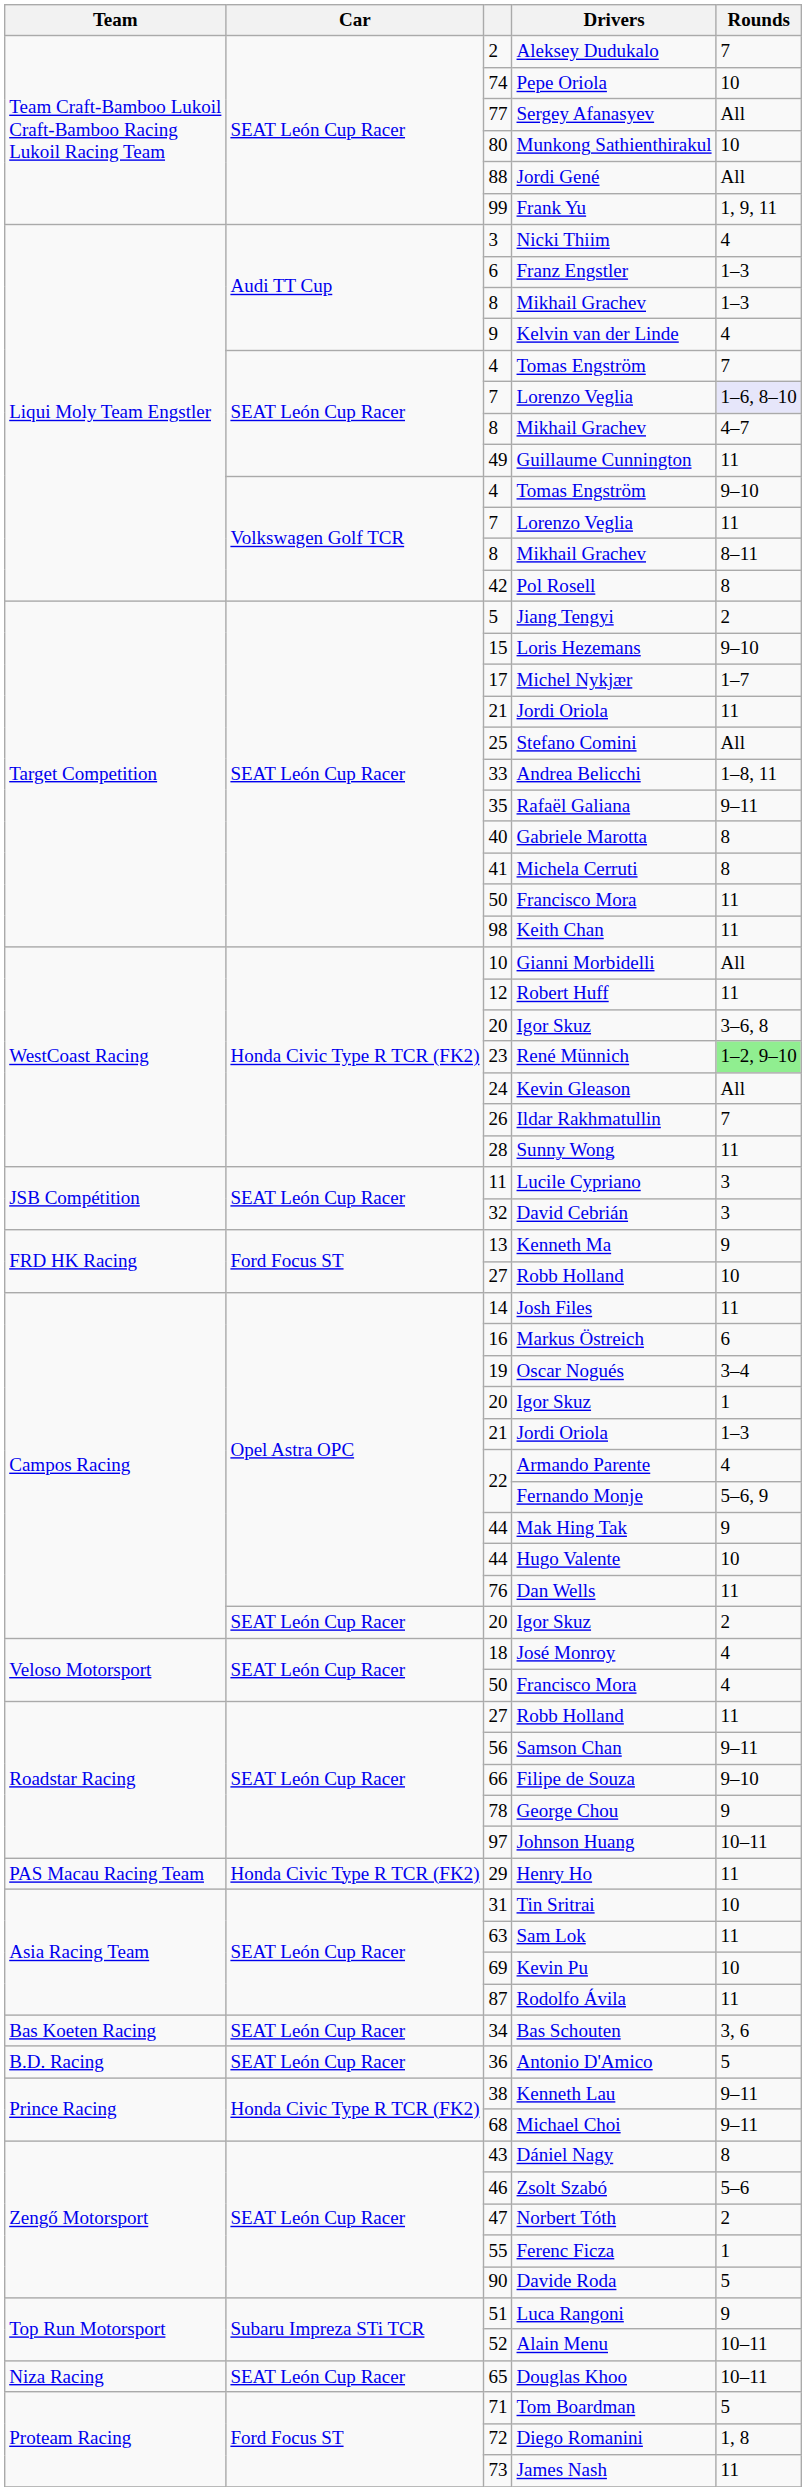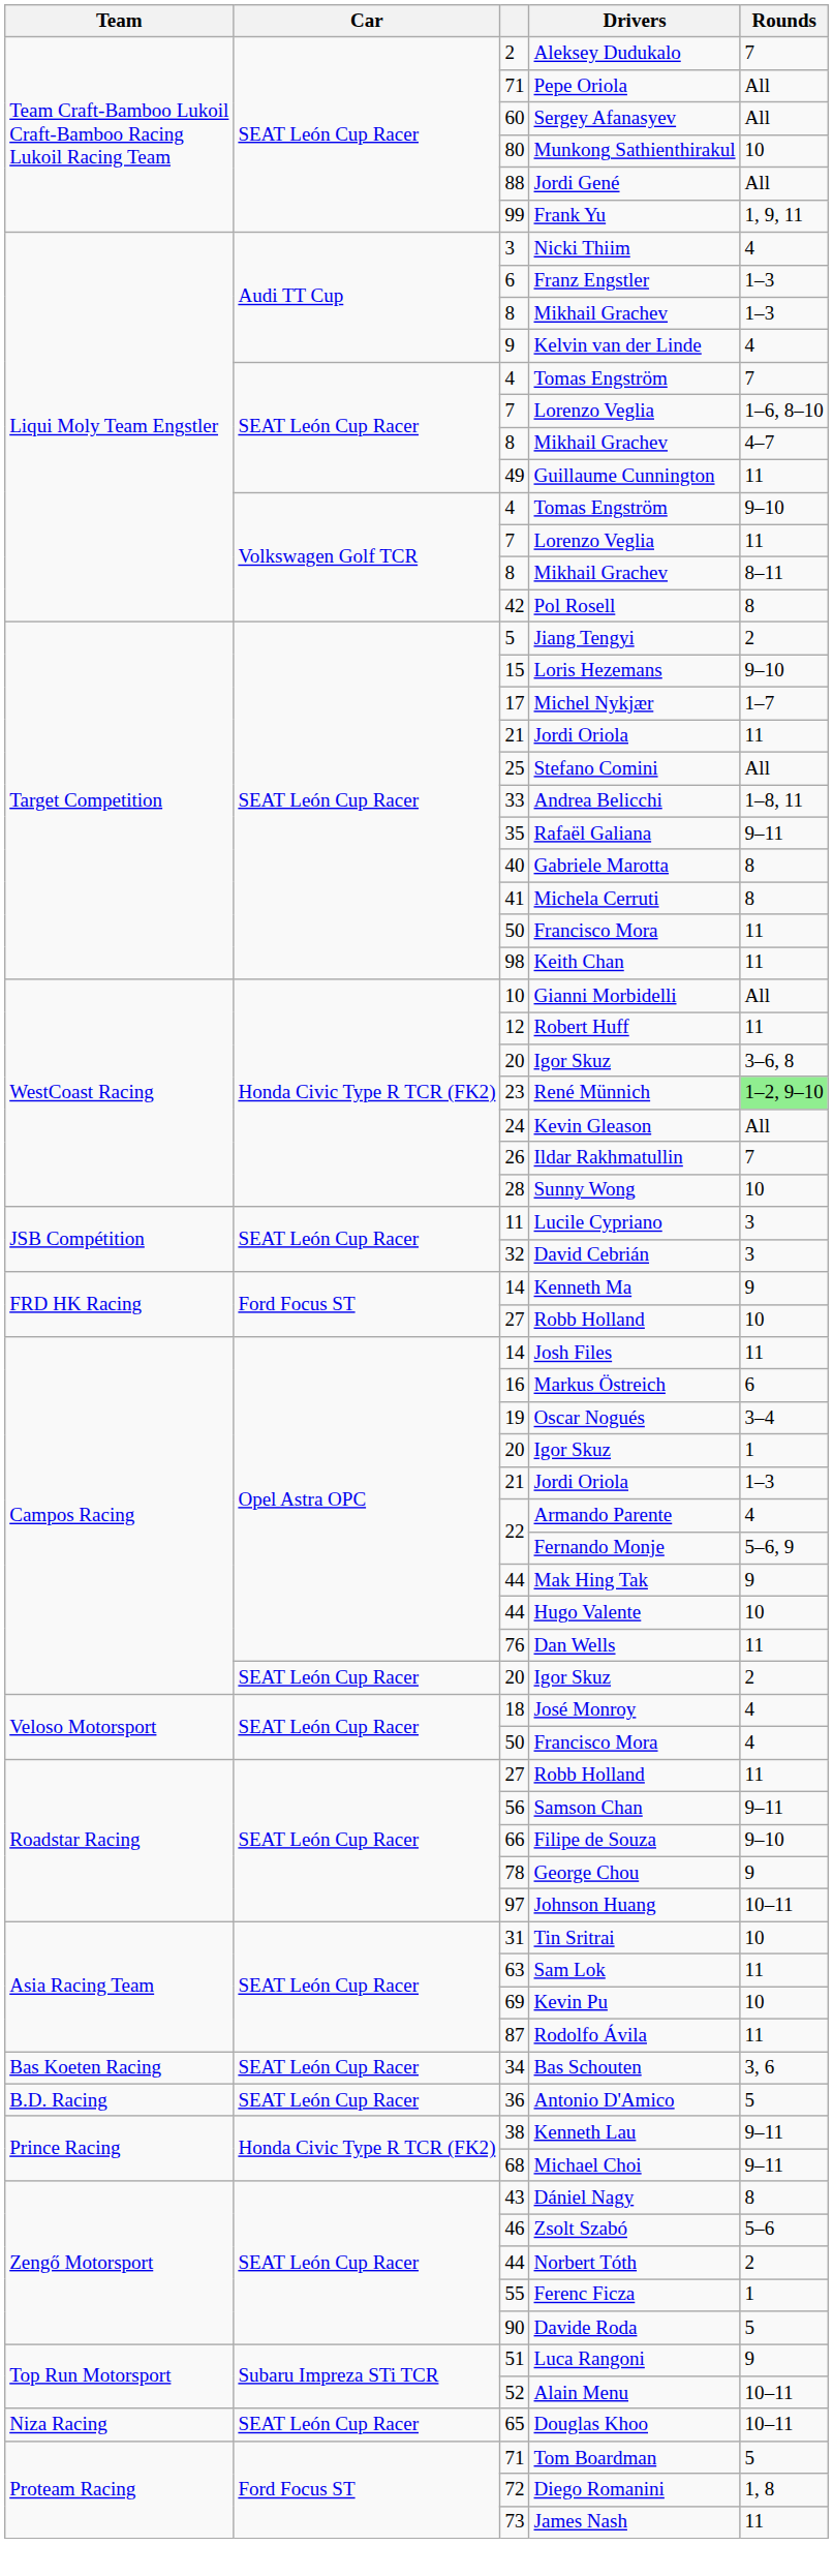Pepe Oriola | column 3: 74 -> 71
Pepe Oriola | Rounds: 10 -> All
Sergey Afanasyev | column 3: 77 -> 60
SEAT León Cup Racer / Lorenzo Veglia | Rounds: lavender background -> no background
Sunny Wong | Rounds: 11 -> 10
Kenneth Ma | column 3: 13 -> 14
- row: PAS Macau Racing Team | Honda Civic Type R TCR (FK2) | 29 | Henry Ho | 11
Norbert Tóth | column 3: 47 -> 44
